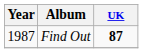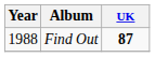Find Out | Year: 1987 -> 1988
